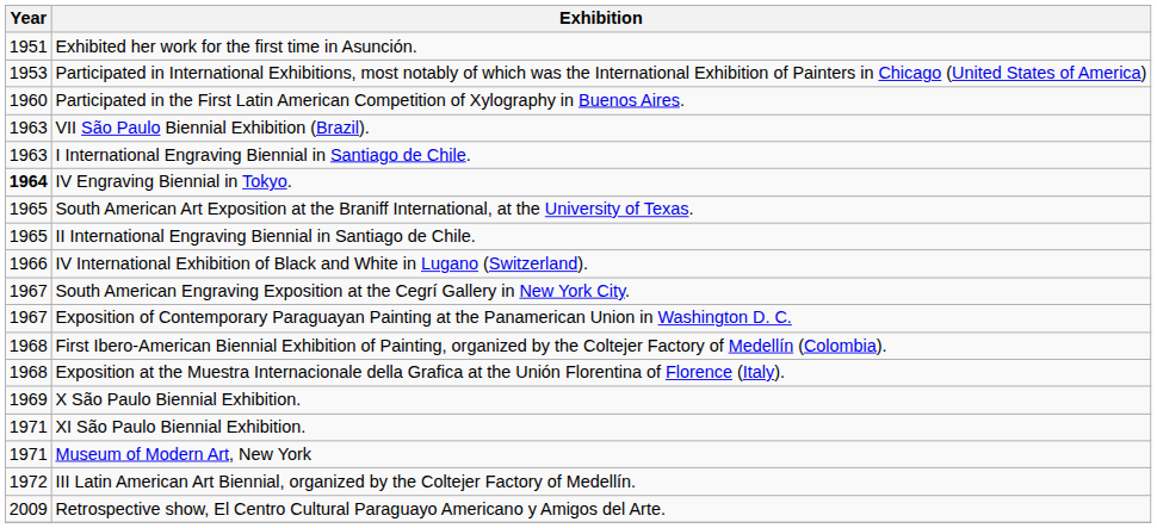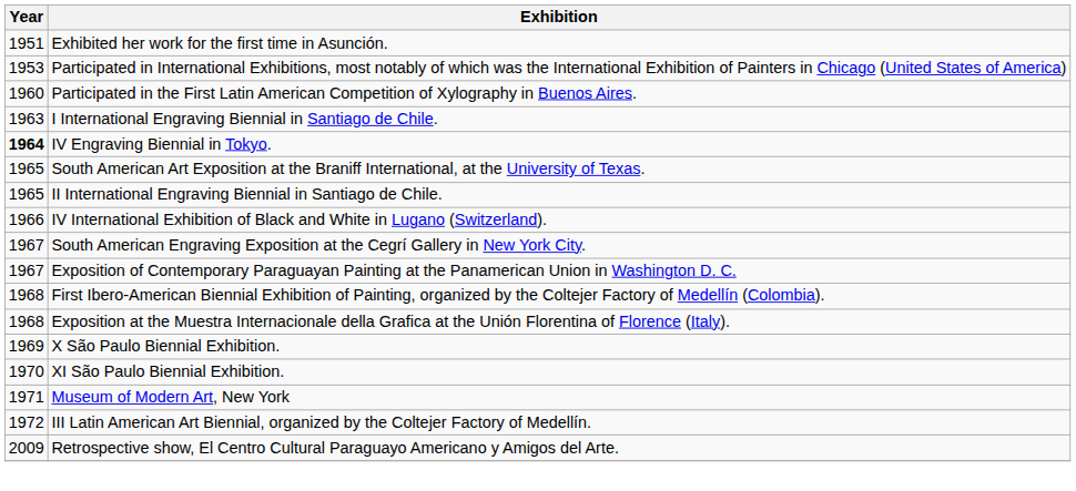- row: 1963 | VII São Paulo Biennial Exhibition (Brazil).
XI São Paulo Biennial Exhibition. | Year: 1971 -> 1970
